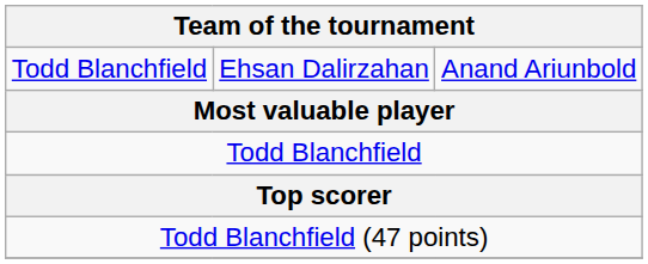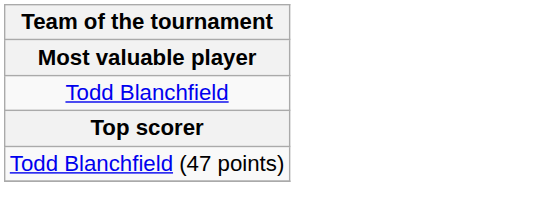- row: Todd Blanchfield | Ehsan Dalirzahan | Anand Ariunbold
